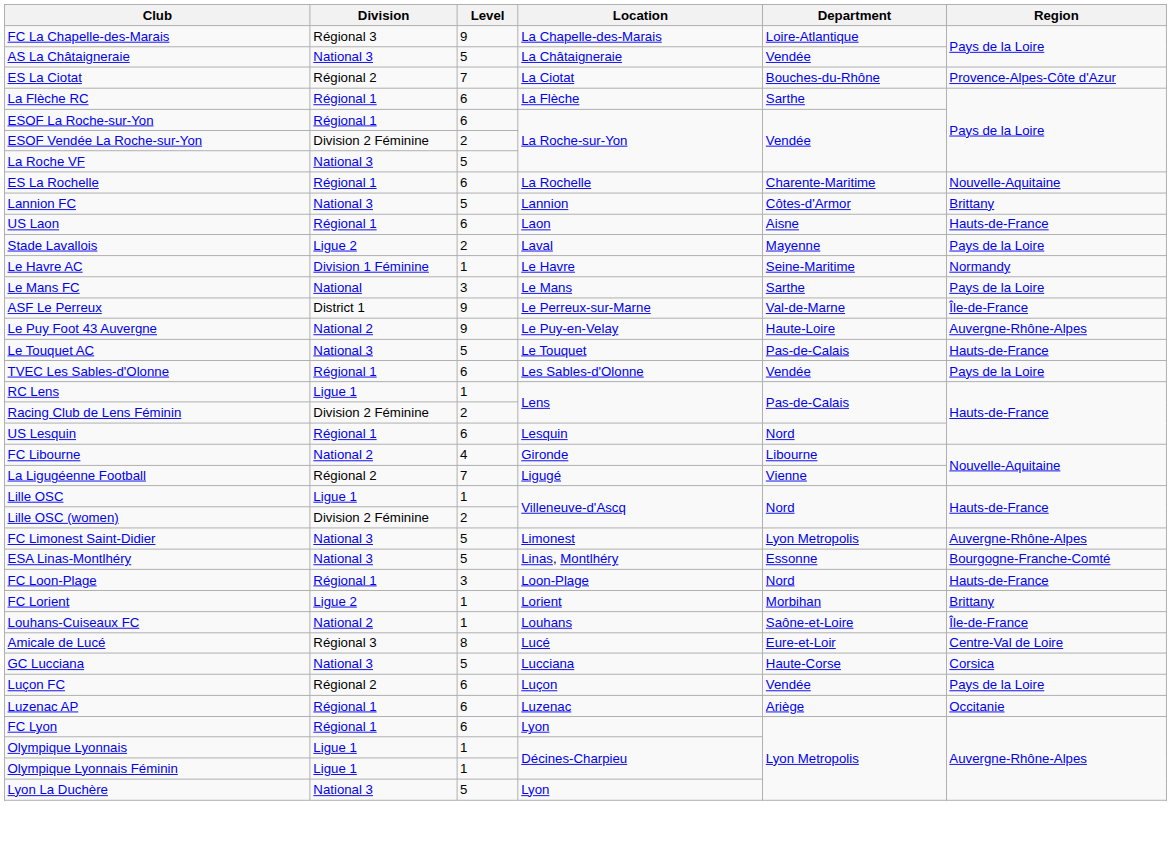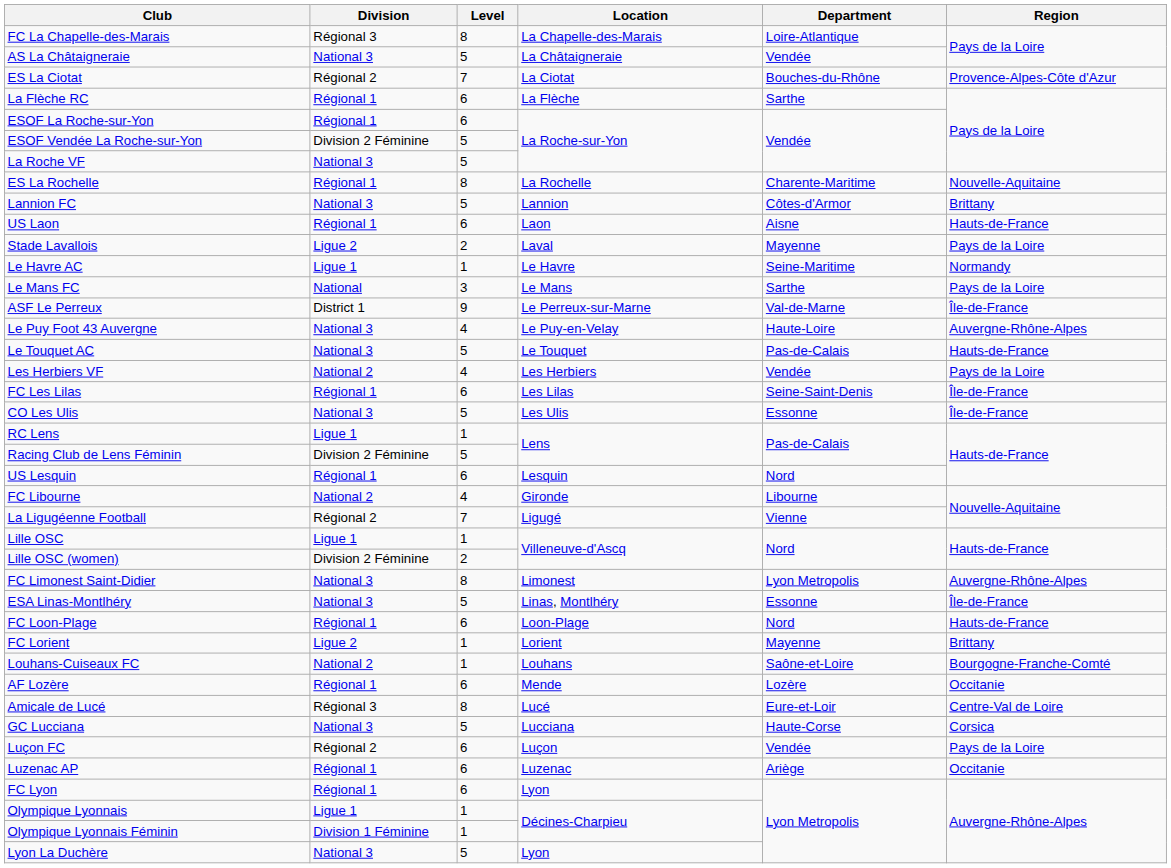FC La Chapelle-des-Marais | Level: 9 -> 8
ESOF Vendée La Roche-sur-Yon | Level: 2 -> 5
ES La Rochelle | Level: 6 -> 8
Le Havre AC | Division: Division 1 Féminine -> Ligue 1
Le Puy Foot 43 Auvergne | Division: National 2 -> National 3
Le Puy Foot 43 Auvergne | Level: 9 -> 4
+ row: Les Herbiers VF | National 2 | 4 | Les Herbiers | Vendée | Pays de la Loire
+ row: FC Les Lilas | Régional 1 | 6 | Les Lilas | Seine-Saint-Denis | Île-de-France
- row: TVEC Les Sables-d'Olonne | Régional 1 | 6 | Les Sables-d'Olonne | Vendée | Pays de la Loire
+ row: CO Les Ulis | National 3 | 5 | Les Ulis | Essonne | Île-de-France
Racing Club de Lens Féminin | Level: 2 -> 5
FC Limonest Saint-Didier | Level: 5 -> 8
ESA Linas-Montlhéry | Region: Bourgogne-Franche-Comté -> Île-de-France
FC Loon-Plage | Level: 3 -> 6
FC Lorient | Department: Morbihan -> Mayenne
Louhans-Cuiseaux FC | Region: Île-de-France -> Bourgogne-Franche-Comté
+ row: AF Lozère | Régional 1 | 6 | Mende | Lozère | Occitanie
Olympique Lyonnais Féminin | Division: Ligue 1 -> Division 1 Féminine
